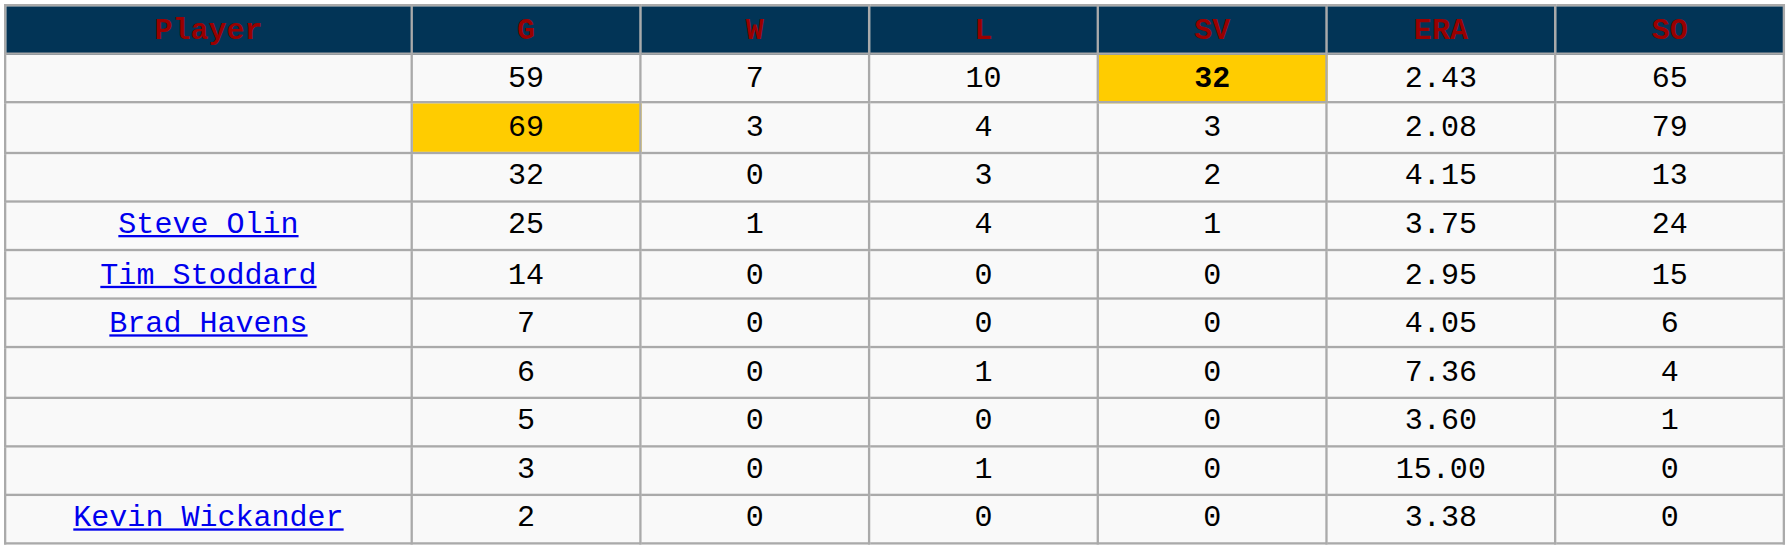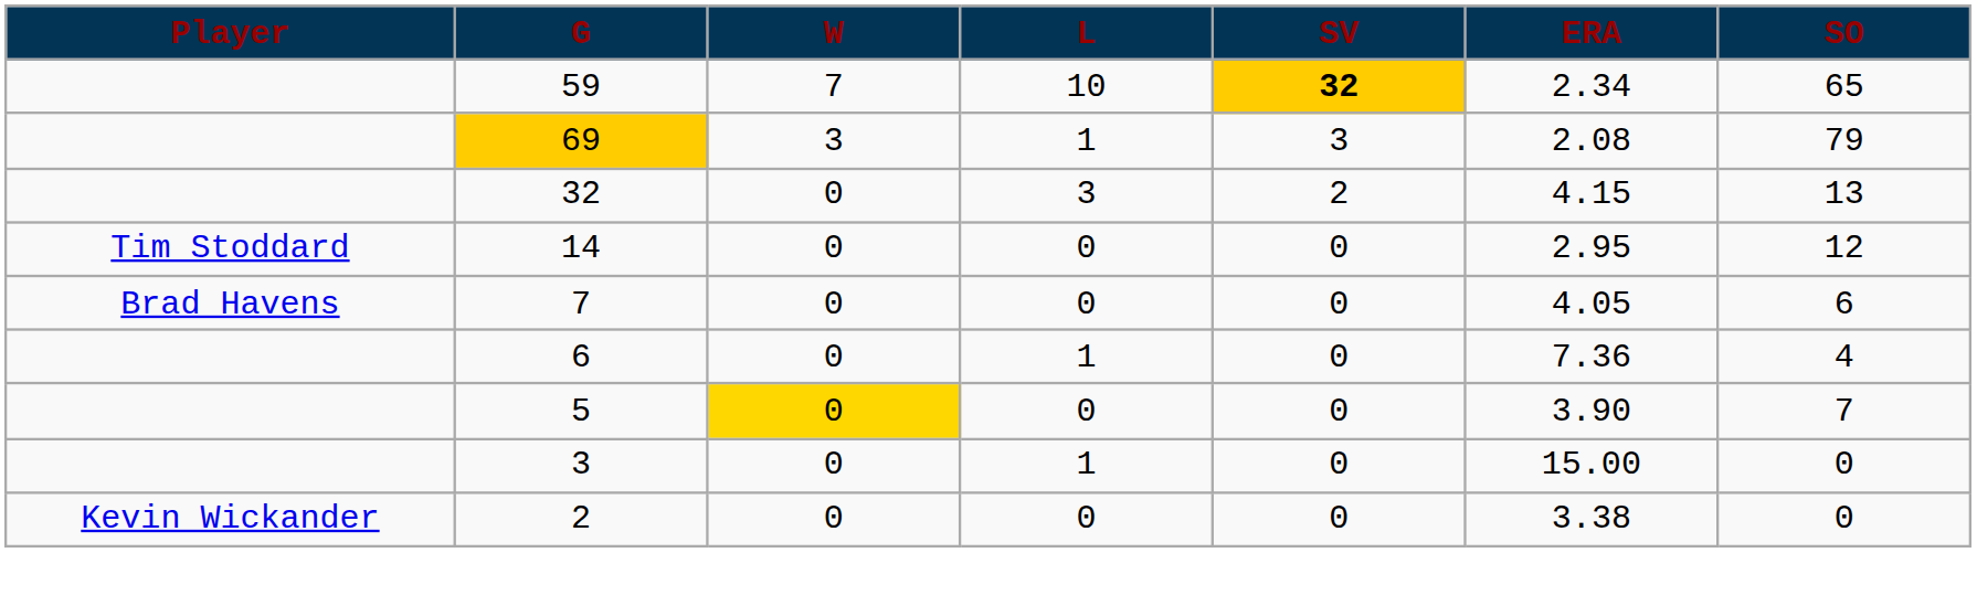59 | ERA: 2.43 -> 2.34
69 | L: 4 -> 1
- row: Steve Olin | 25 | 1 | 4 | 1 | 3.75 | 24
14 | SO: 15 -> 12
5 | W: no background -> gold background
5 | ERA: 3.60 -> 3.90
5 | SO: 1 -> 7
